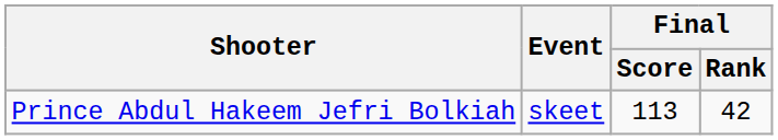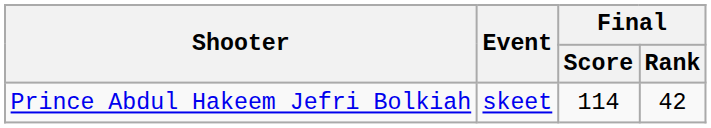Prince Abdul Hakeem Jefri Bolkiah | Final / Score: 113 -> 114
